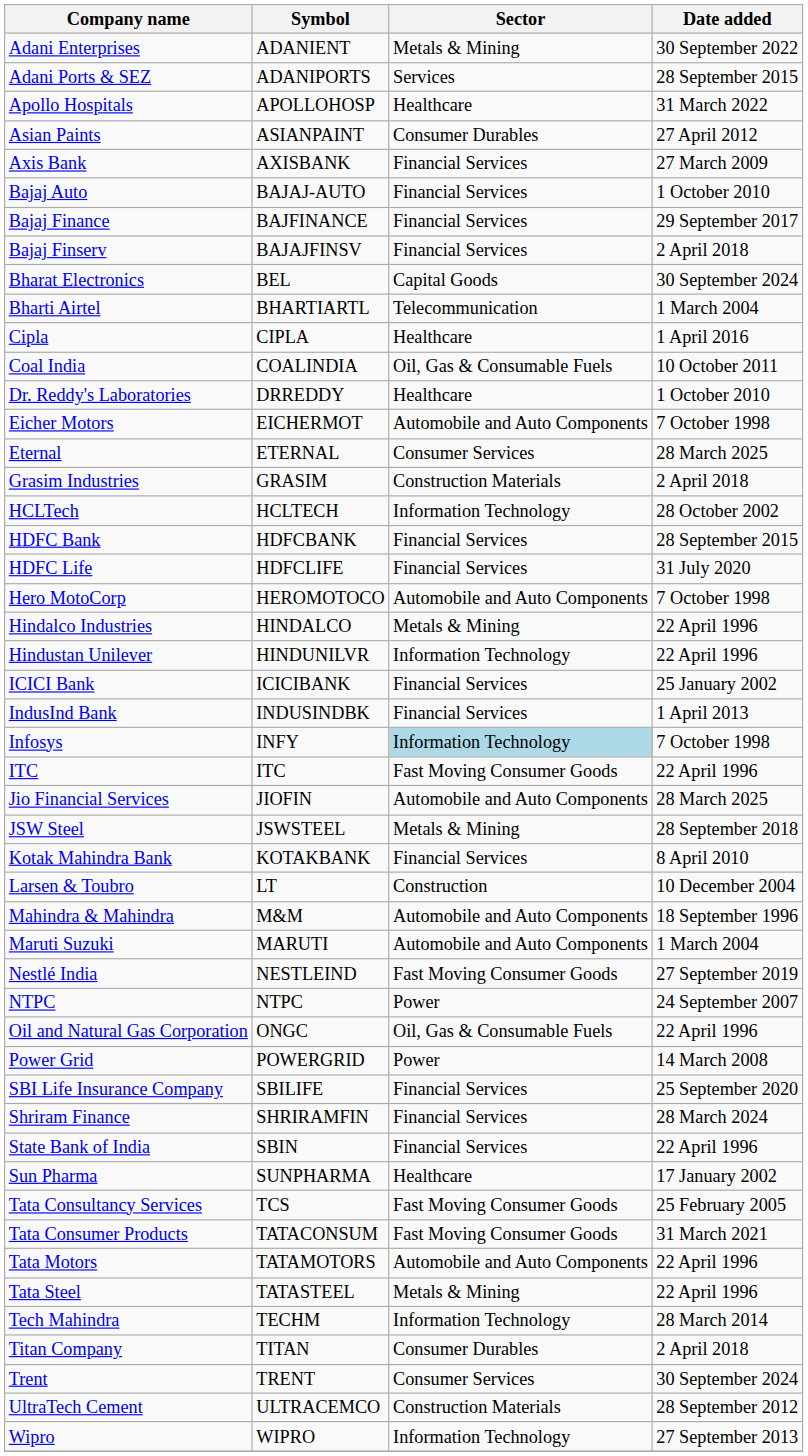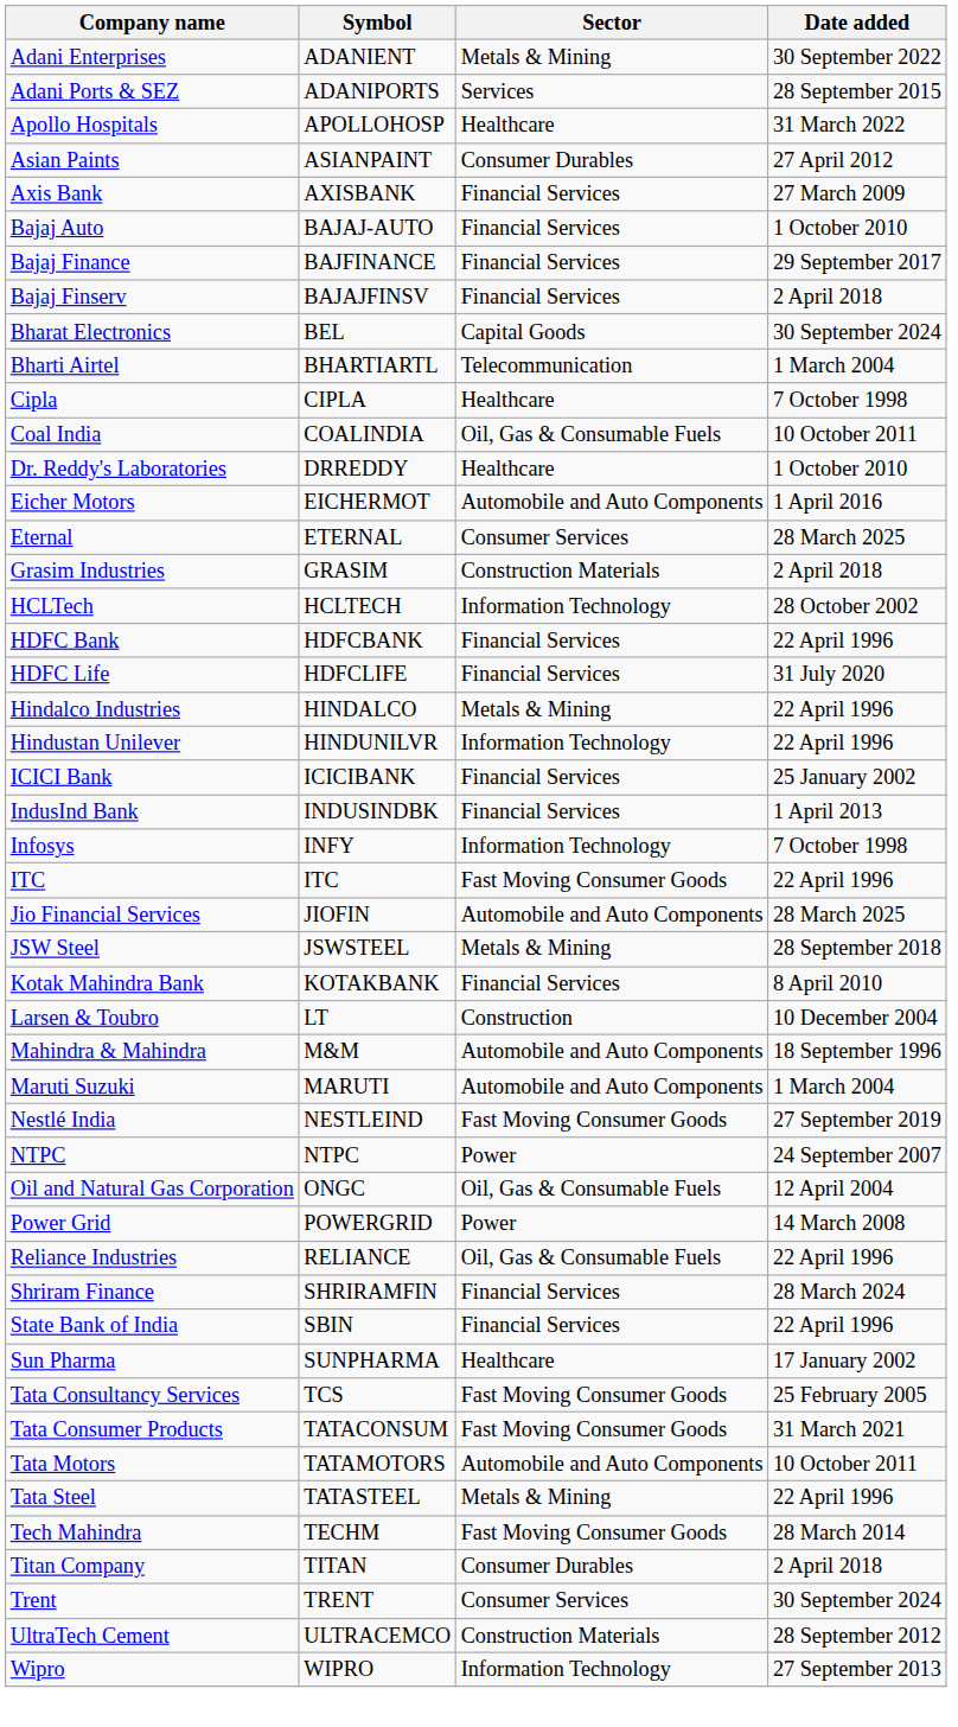Cipla | Date added: 1 April 2016 -> 7 October 1998
Eicher Motors | Date added: 7 October 1998 -> 1 April 2016
HDFC Bank | Date added: 28 September 2015 -> 22 April 1996
- row: Hero MotoCorp | HEROMOTOCO | Automobile and Auto Components | 7 October 1998
Infosys | Sector: lightblue background -> no background
Oil and Natural Gas Corporation | Date added: 22 April 1996 -> 12 April 2004
+ row: Reliance Industries | RELIANCE | Oil, Gas & Consumable Fuels | 22 April 1996
- row: SBI Life Insurance Company | SBILIFE | Financial Services | 25 September 2020
Tata Motors | Date added: 22 April 1996 -> 10 October 2011
Tech Mahindra | Sector: Information Technology -> Fast Moving Consumer Goods
